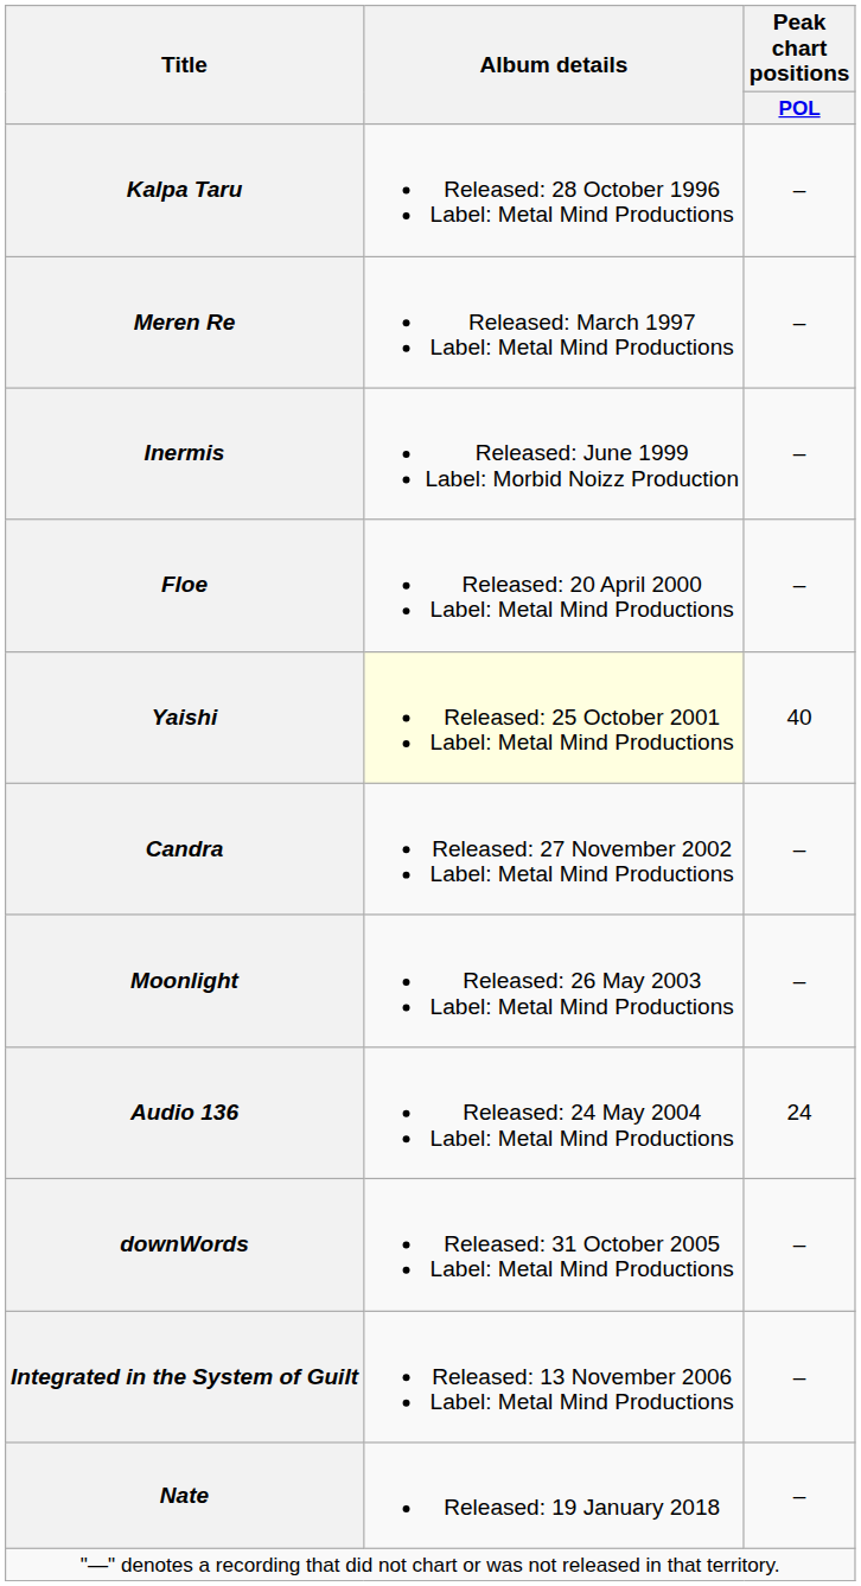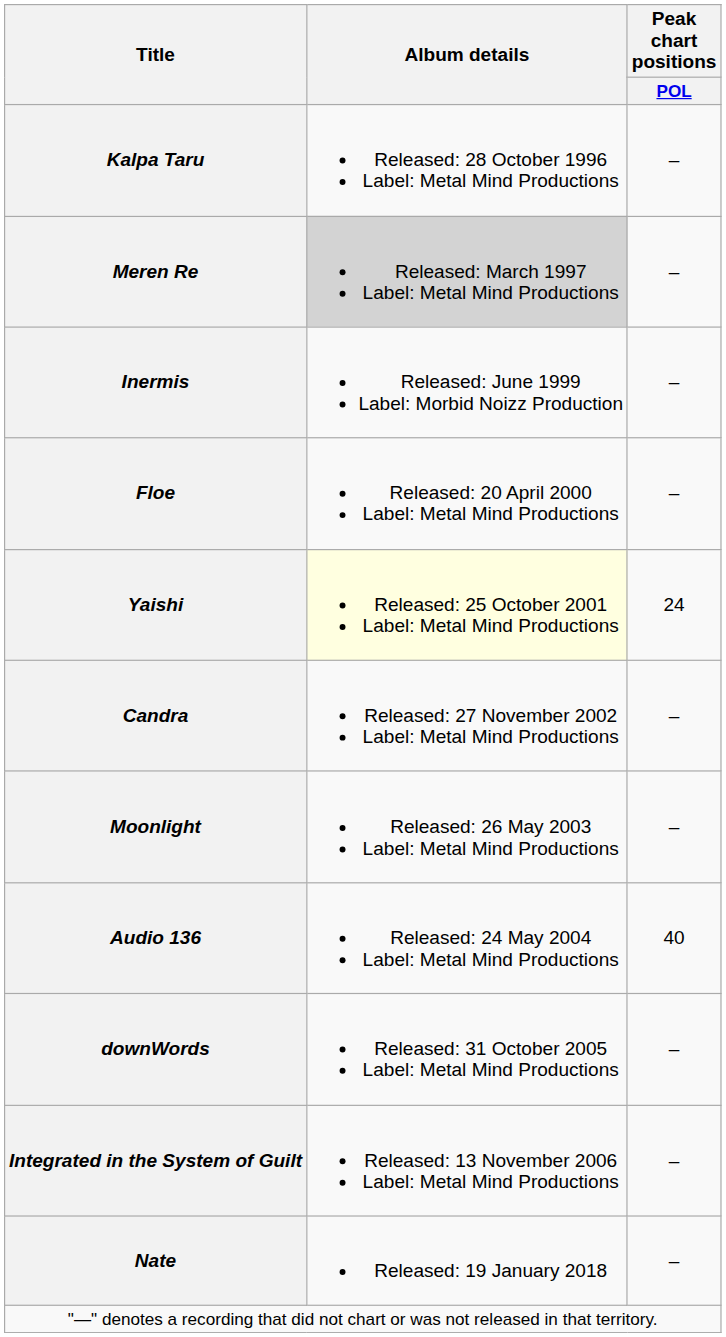Meren Re | Album details: no background -> lightgrey background
Yaishi | Peak chart positions / POL: 40 -> 24
Audio 136 | Peak chart positions / POL: 24 -> 40
